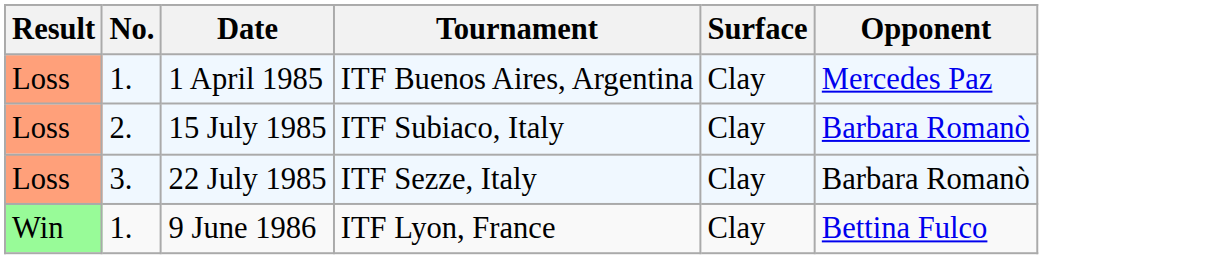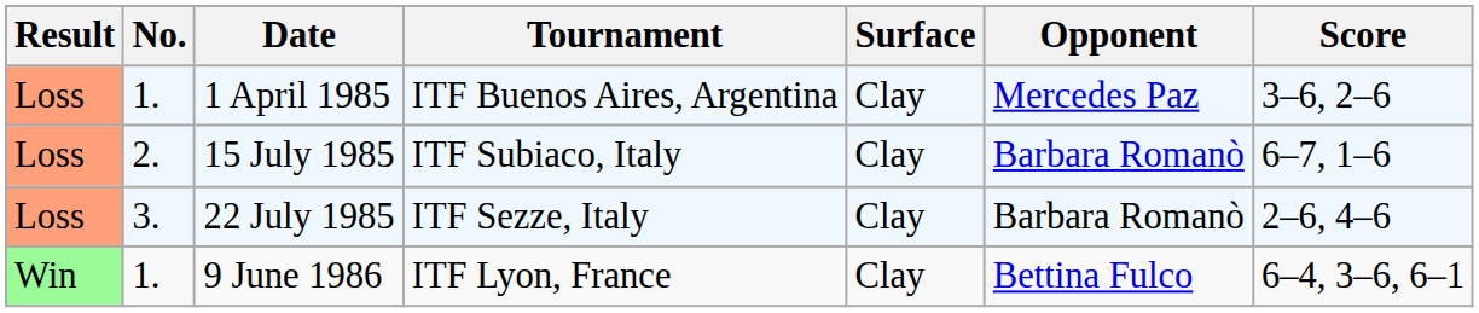+ column: Score | 3–6, 2–6 | 6–7, 1–6 | 2–6, 4–6 | 6–4, 3–6, 6–1
